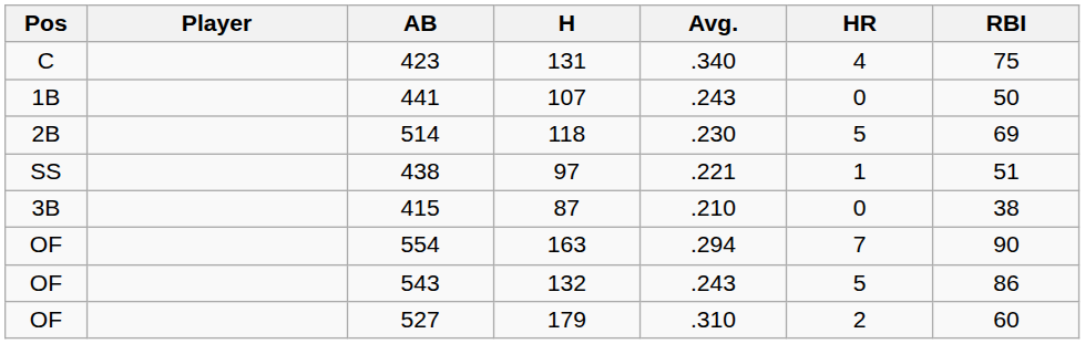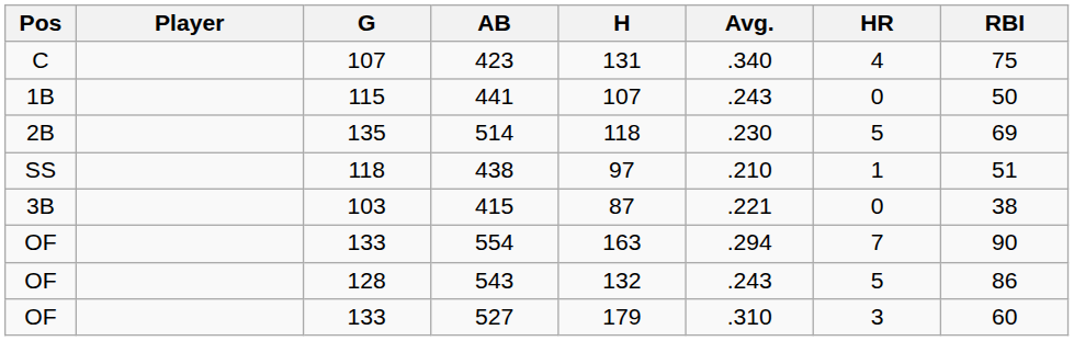+ column: G | 107 | 115 | 135 | 118 | 103 | 133 | 128 | 133
438 | Avg.: .221 -> .210
415 | Avg.: .210 -> .221
527 | HR: 2 -> 3
